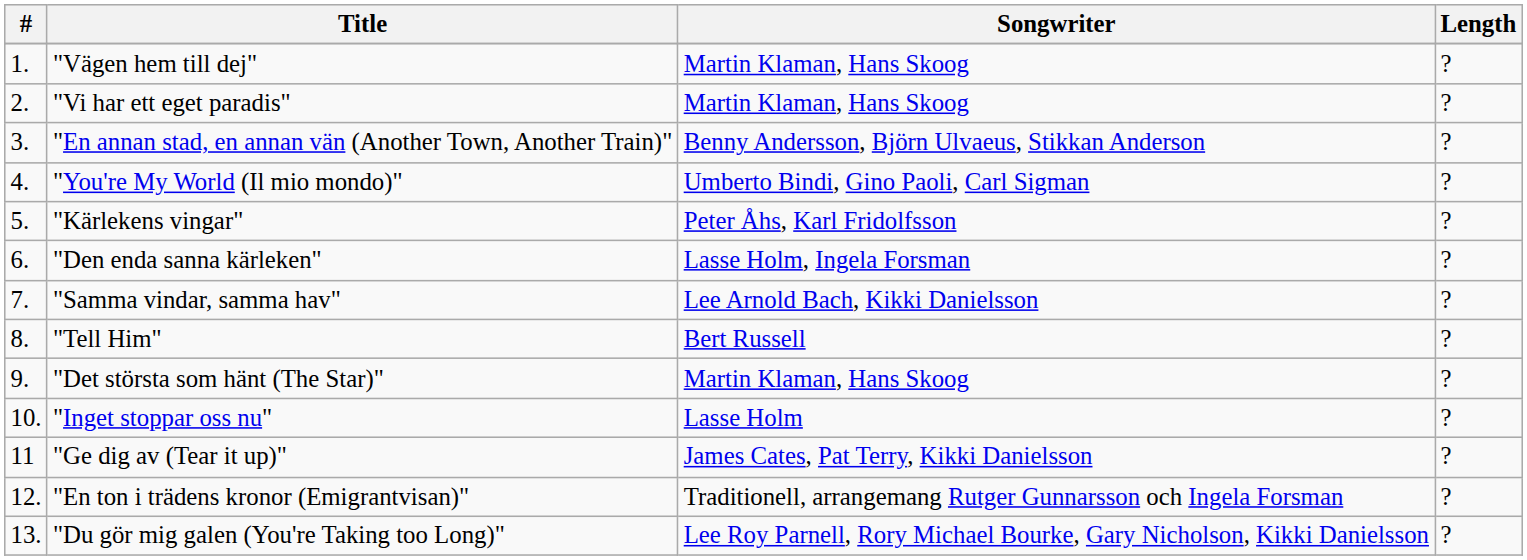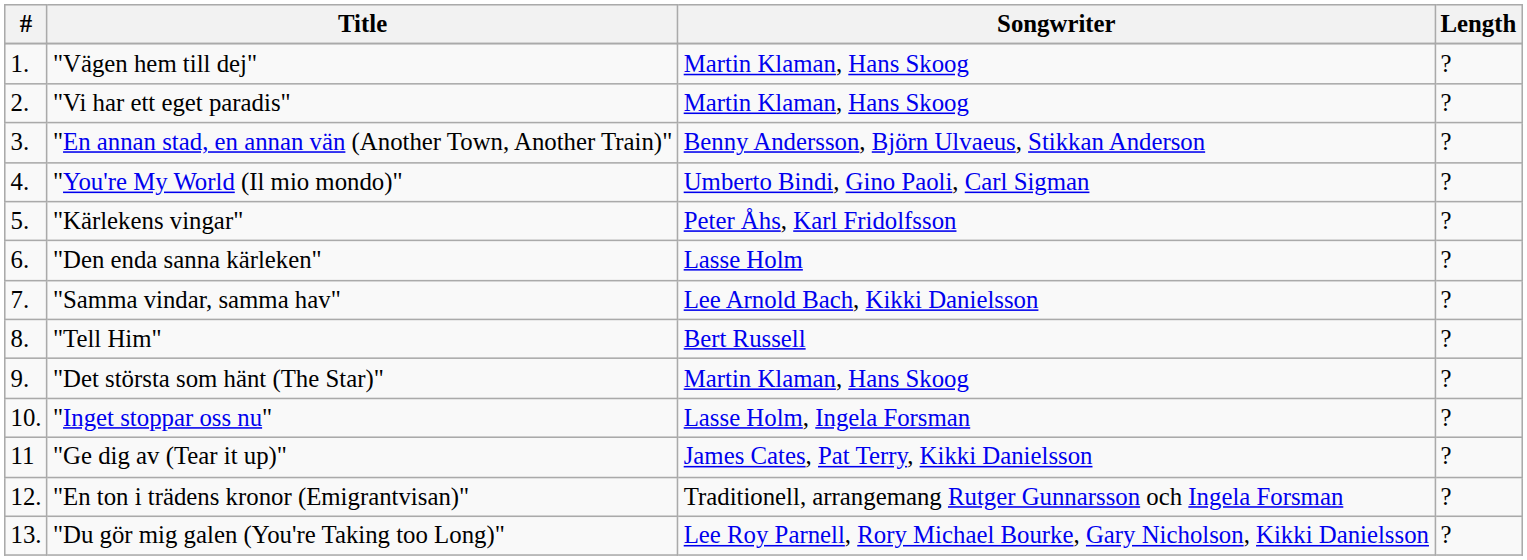"Den enda sanna kärleken" | Songwriter: Lasse Holm, Ingela Forsman -> Lasse Holm
"Inget stoppar oss nu" | Songwriter: Lasse Holm -> Lasse Holm, Ingela Forsman
